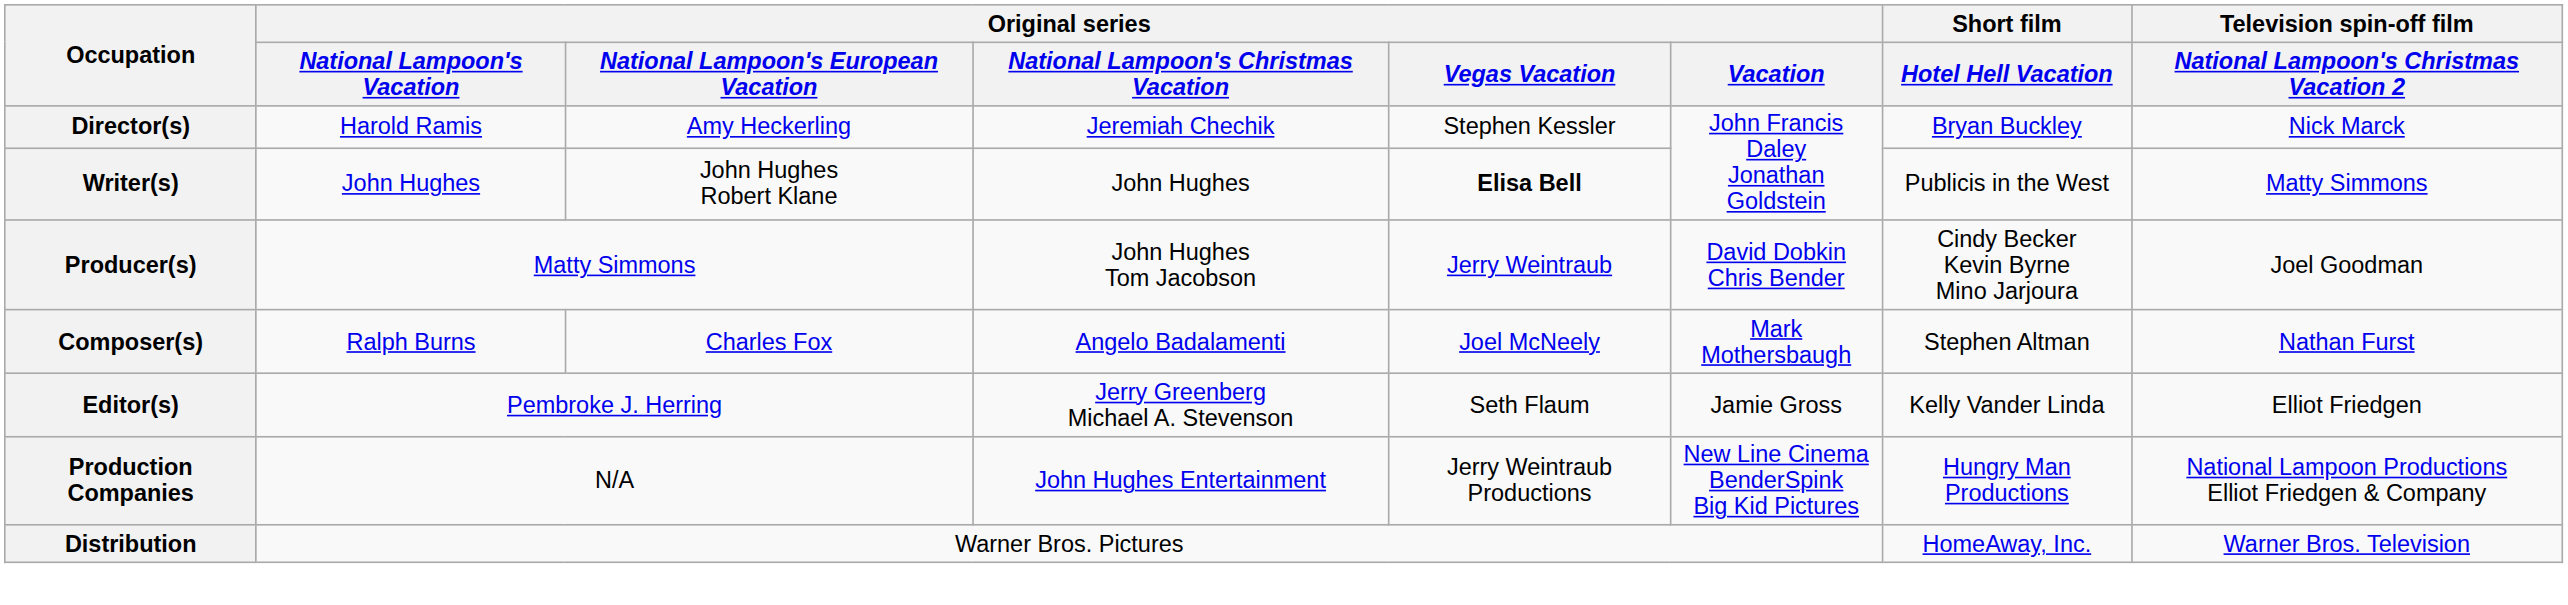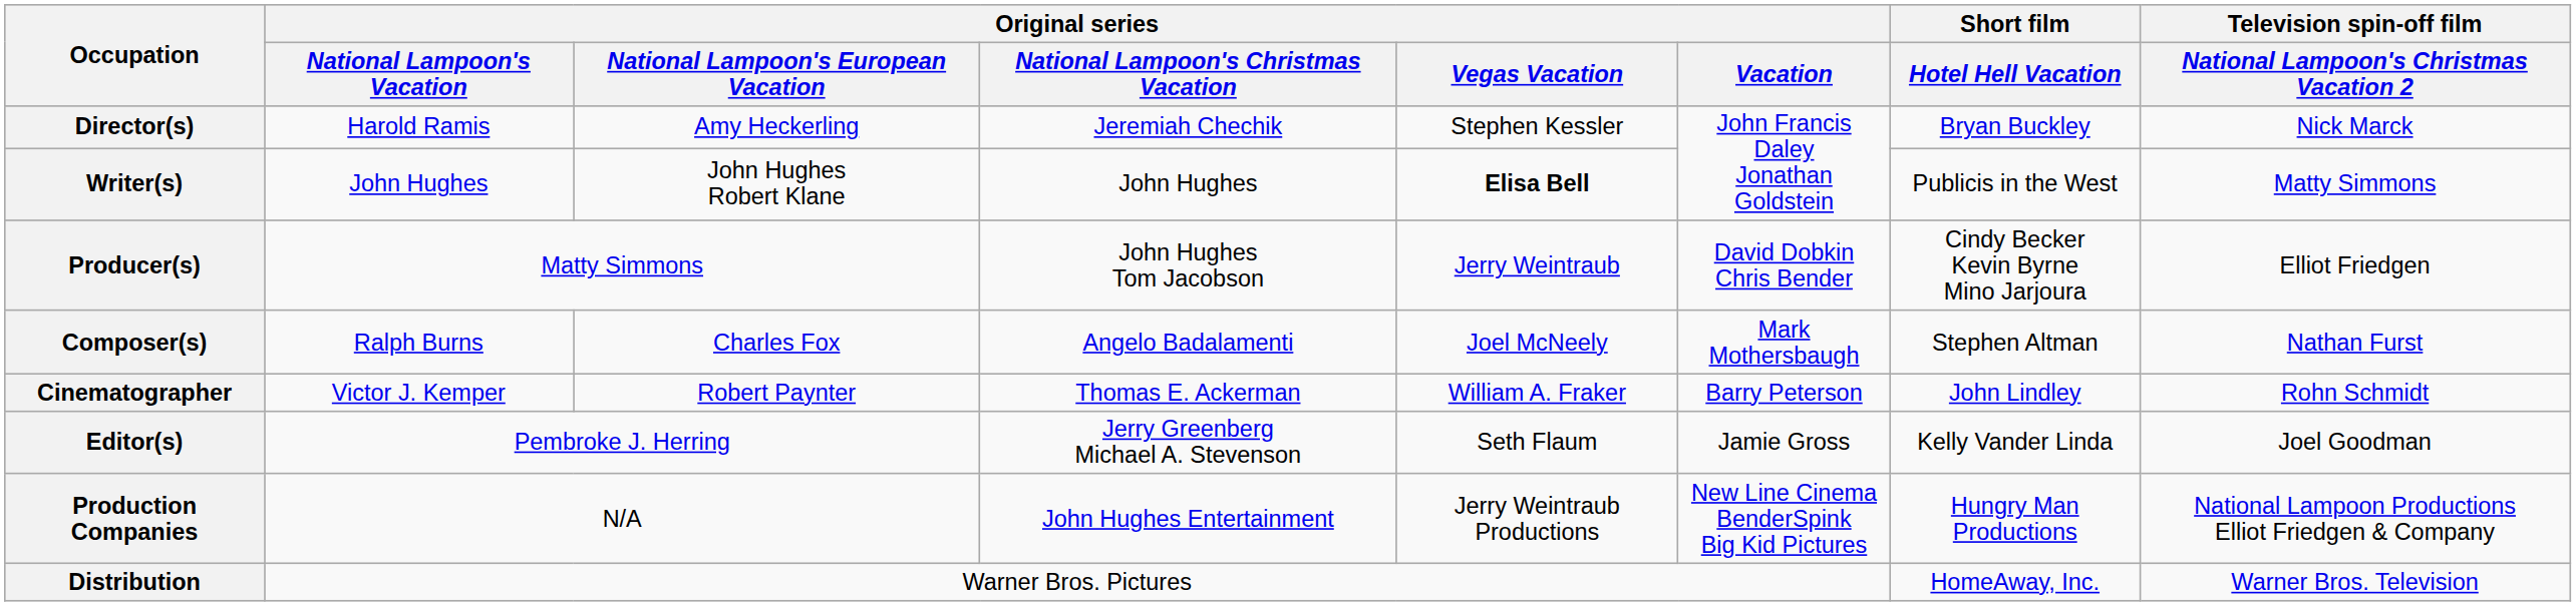Producer(s) | column 8: Joel Goodman -> Elliot Friedgen
+ row: Cinematographer | Victor J. Kemper | Robert Paynter | Thomas E. Ackerman | William A. Fraker | Barry Peterson | John Lindley | Rohn Schmidt
Editor(s) | column 8: Elliot Friedgen -> Joel Goodman
